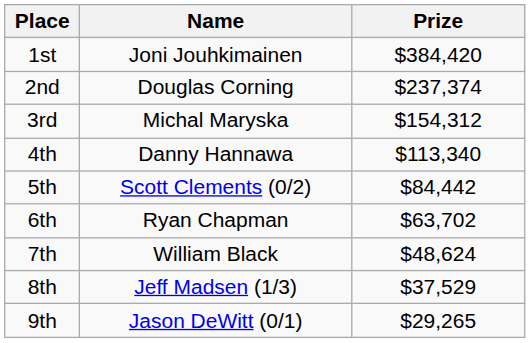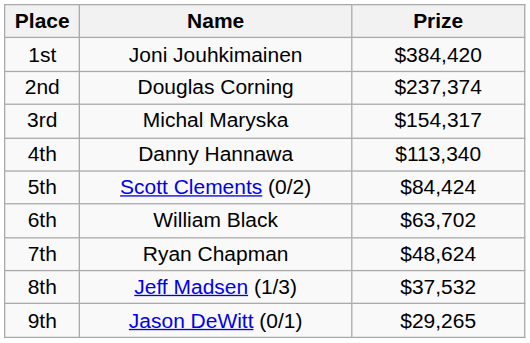3rd | Prize: $154,312 -> $154,317
5th | Prize: $84,442 -> $84,424
6th | Name: Ryan Chapman -> William Black
7th | Name: William Black -> Ryan Chapman
8th | Prize: $37,529 -> $37,532
